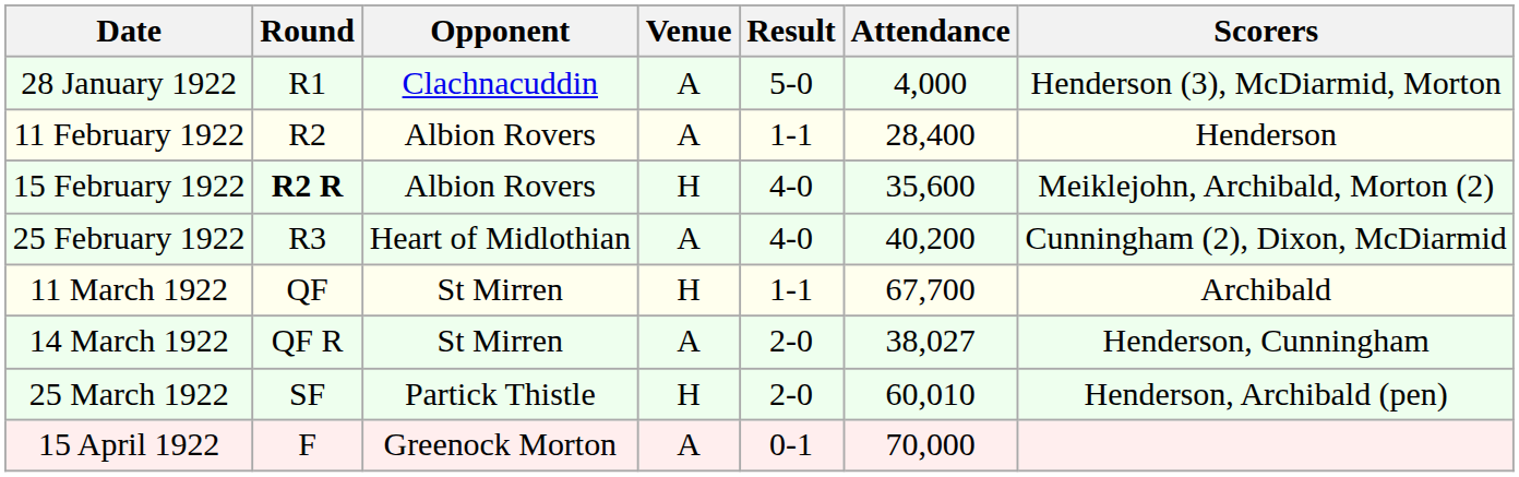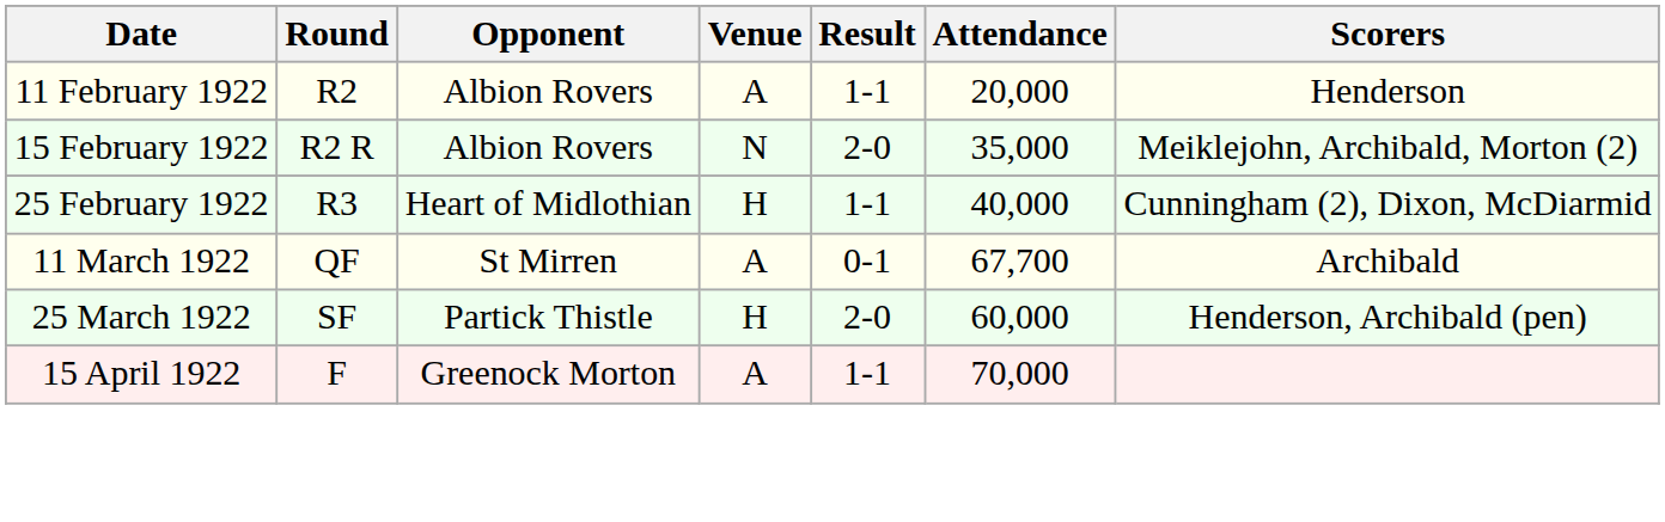- row: 28 January 1922 | R1 | Clachnacuddin | A | 5-0 | 4,000 | Henderson (3), McDiarmid, Morton
11 February 1922 | Attendance: 28,400 -> 20,000
15 February 1922 | Round: bold -> normal
15 February 1922 | Venue: H -> N
15 February 1922 | Result: 4-0 -> 2-0
15 February 1922 | Attendance: 35,600 -> 35,000
25 February 1922 | Venue: A -> H
25 February 1922 | Result: 4-0 -> 1-1
25 February 1922 | Attendance: 40,200 -> 40,000
11 March 1922 | Venue: H -> A
11 March 1922 | Result: 1-1 -> 0-1
- row: 14 March 1922 | QF R | St Mirren | A | 2-0 | 38,027 | Henderson, Cunningham
25 March 1922 | Attendance: 60,010 -> 60,000
15 April 1922 | Result: 0-1 -> 1-1
